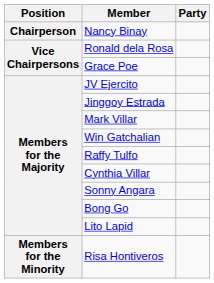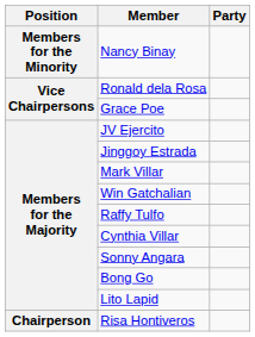Nancy Binay | Position: Chairperson -> Members for the Minority
Risa Hontiveros | Position: Members for the Minority -> Chairperson
